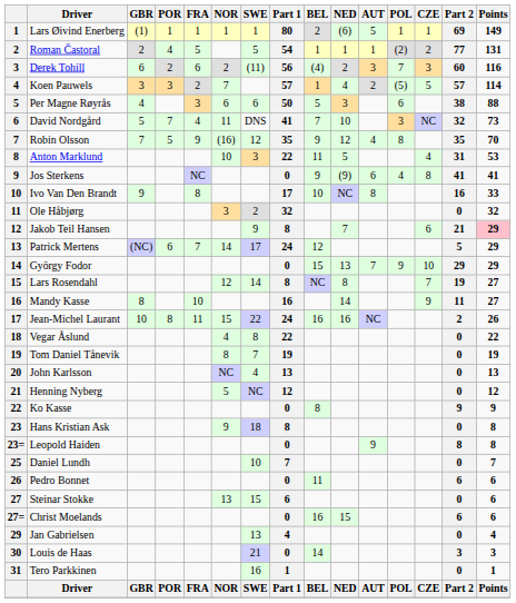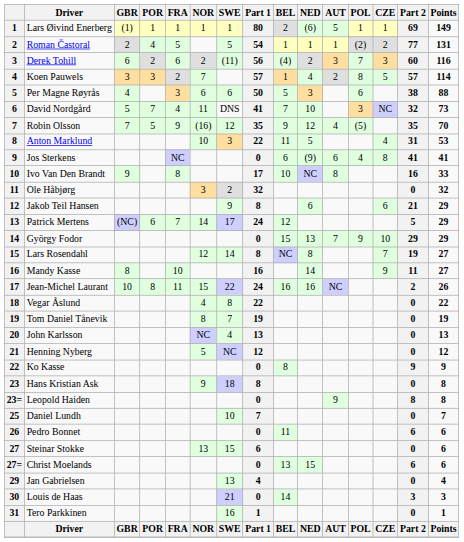Koen Pauwels | POL: (5) -> 8
Robin Olsson | POL: 8 -> (5)
Jos Sterkens | BEL: 9 -> 6
Jakob Teil Hansen | NED: 7 -> 6
Jakob Teil Hansen | Points: pink background -> no background
Christ Moelands | BEL: 16 -> 13
